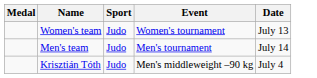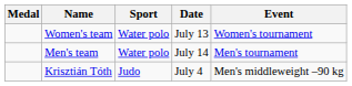columns swapped: Event <-> Date
Women's team | Sport: Judo -> Water polo
Men's team | Sport: Judo -> Water polo
